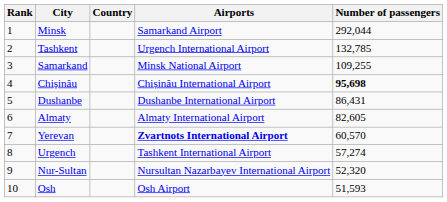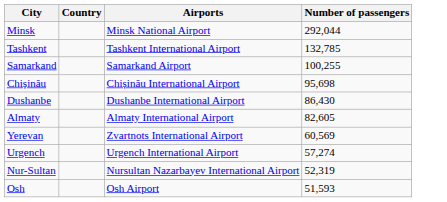- column: Rank | 1 | 2 | 3 | 4 | 5 | 6 | 7 | 8 | 9 | 10
Minsk | Airports: Samarkand Airport -> Minsk National Airport
Tashkent | Airports: Urgench International Airport -> Tashkent International Airport
Samarkand | Airports: Minsk National Airport -> Samarkand Airport
Samarkand | Number of passengers: 109,255 -> 100,255
Chișinău | Number of passengers: bold -> normal
Dushanbe | Number of passengers: 86,431 -> 86,430
Yerevan | Airports: bold -> normal
Yerevan | Number of passengers: 60,570 -> 60,569
Urgench | Airports: Tashkent International Airport -> Urgench International Airport
Nur-Sultan | Number of passengers: 52,320 -> 52,319
